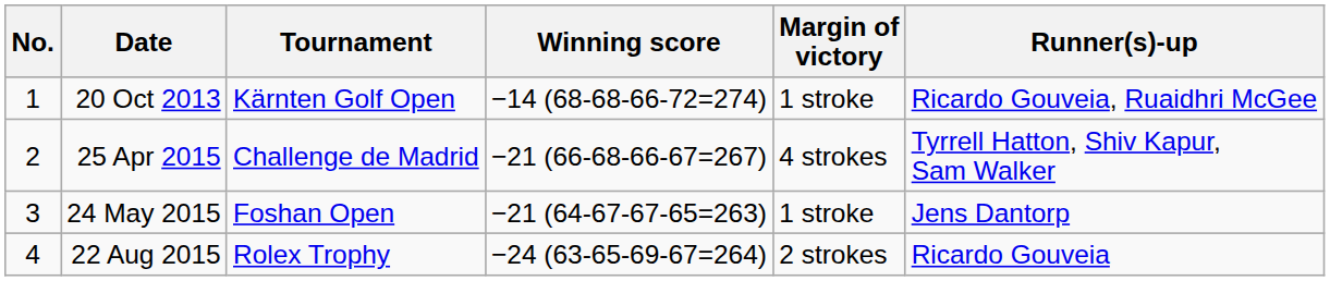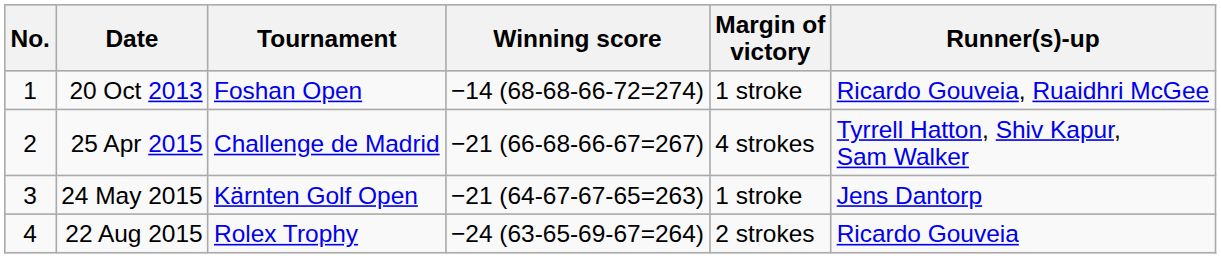20 Oct 2013 | Tournament: Kärnten Golf Open -> Foshan Open
24 May 2015 | Tournament: Foshan Open -> Kärnten Golf Open
